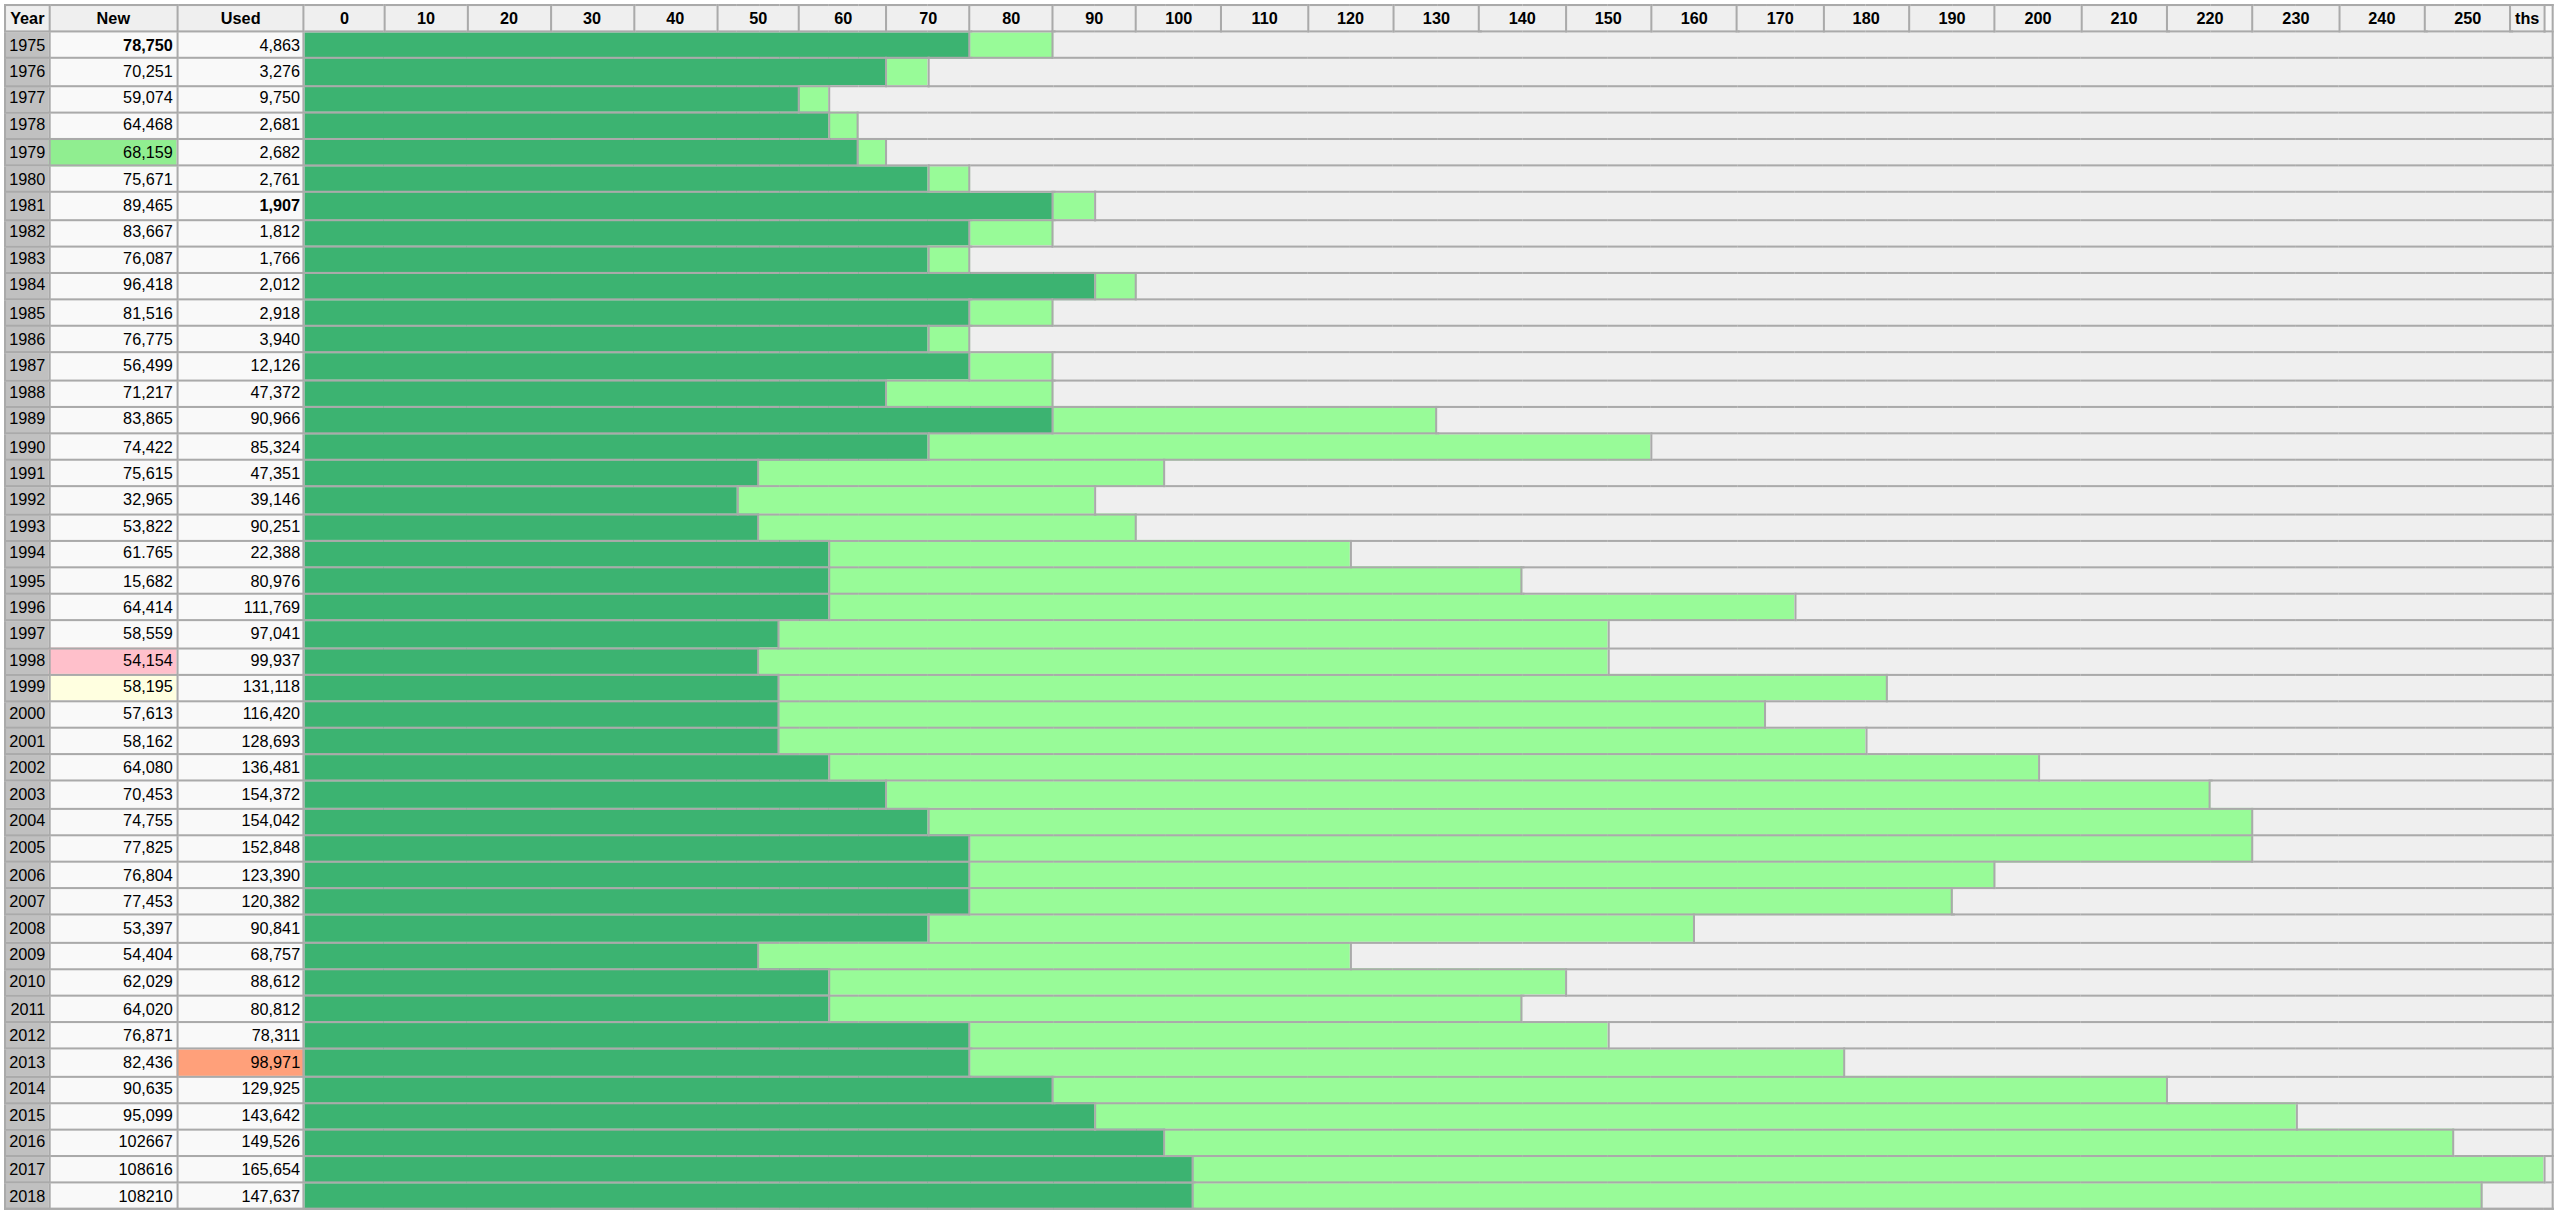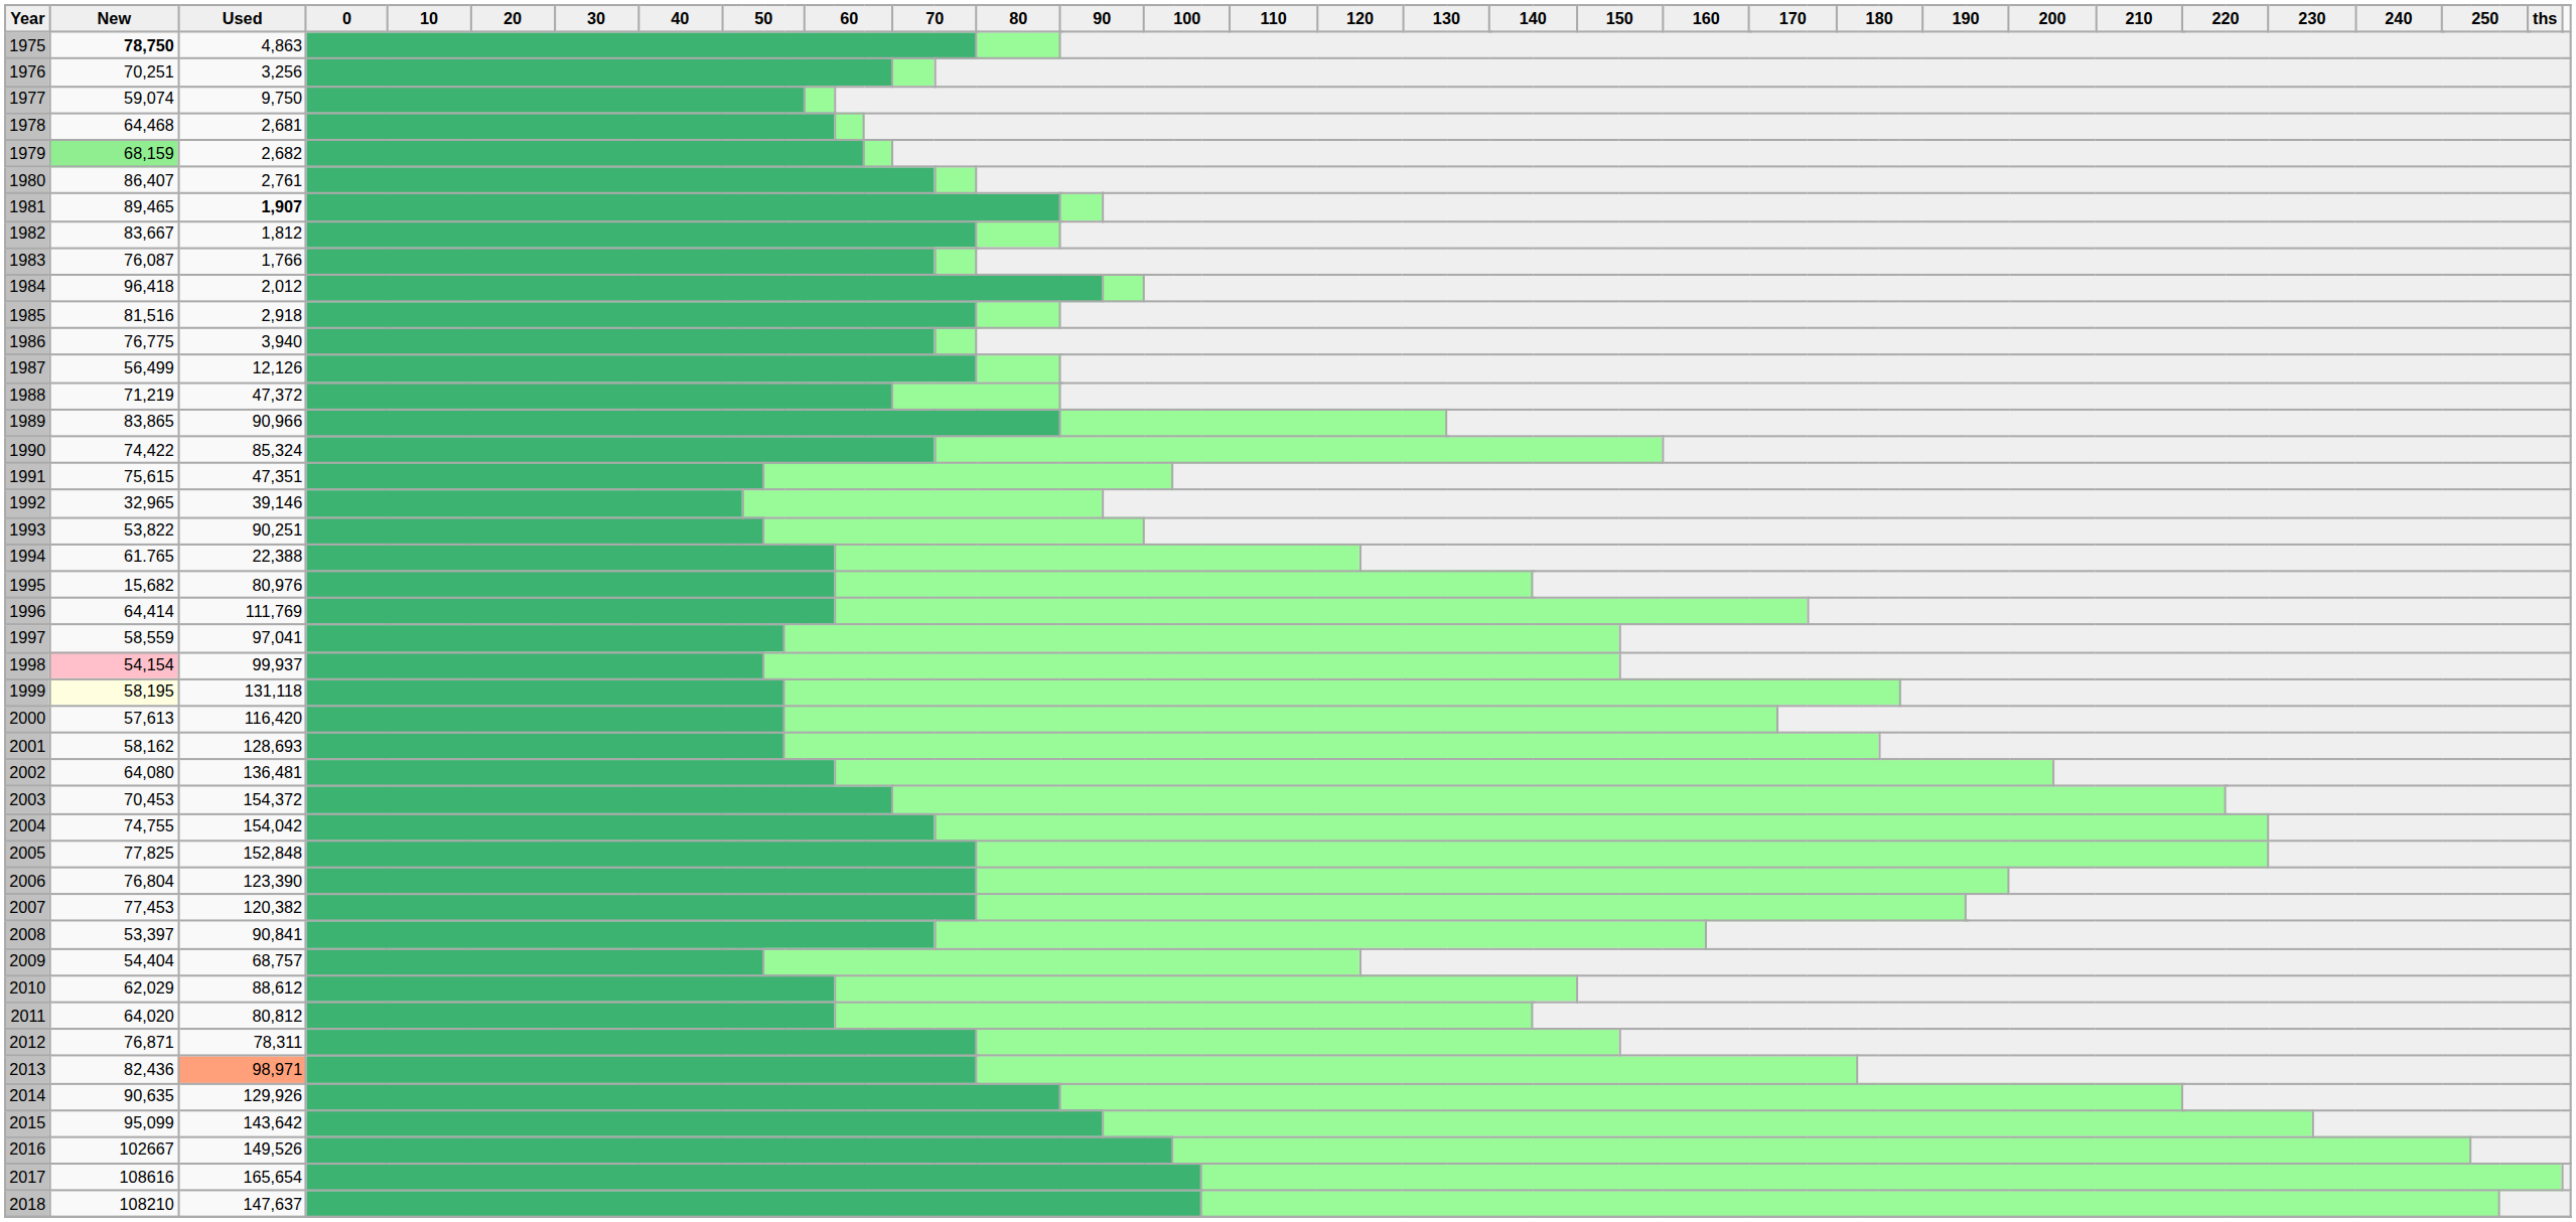1976 | Used: 3,276 -> 3,256
1980 | New: 75,671 -> 86,407
1988 | New: 71,217 -> 71,219
2014 | Used: 129,925 -> 129,926
